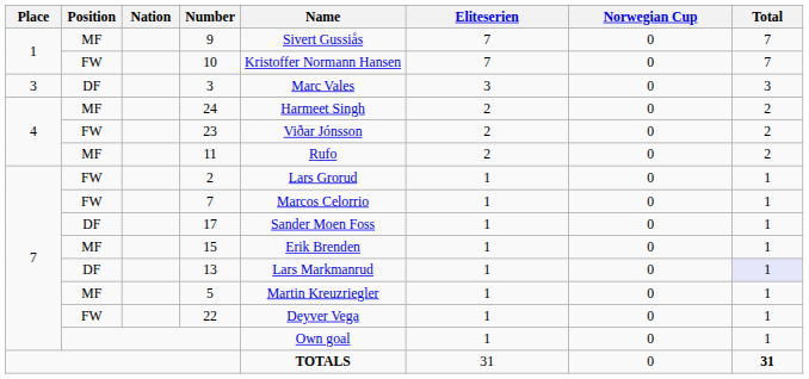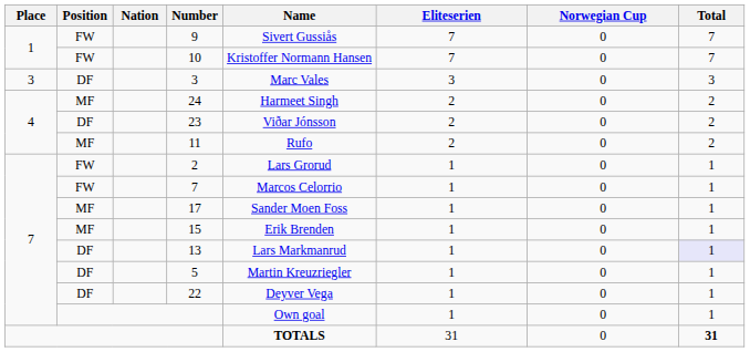9 | Position: MF -> FW
23 | Position: FW -> DF
17 | Position: DF -> MF
5 | Position: MF -> DF
22 | Position: FW -> DF
